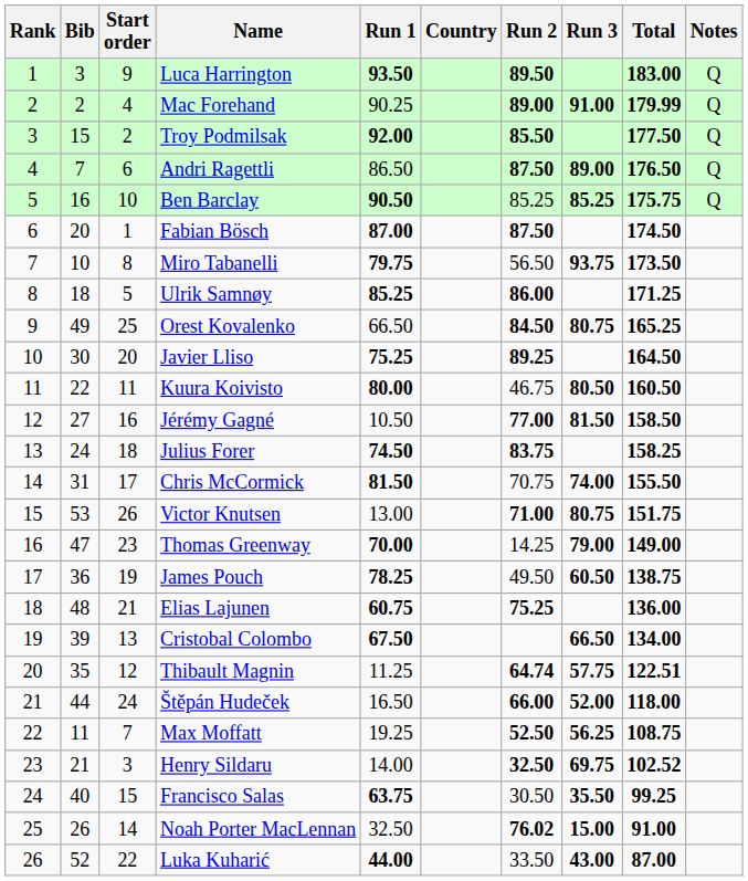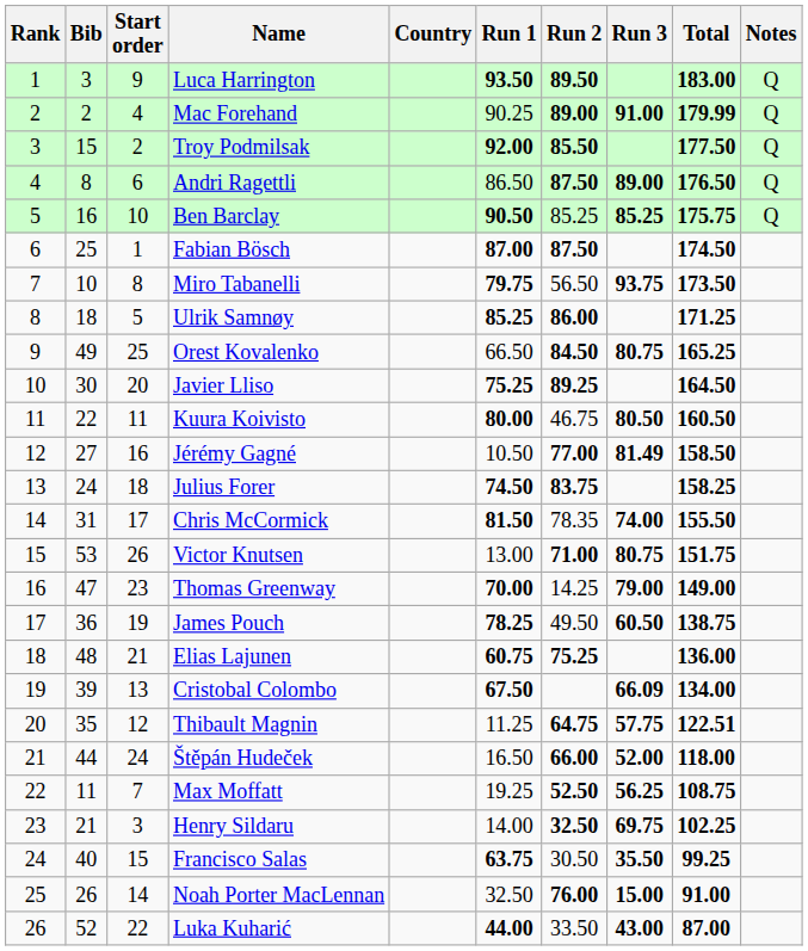columns swapped: Country <-> Run 1
Andri Ragettli | Bib: 7 -> 8
Fabian Bösch | Bib: 20 -> 25
Jérémy Gagné | Run 3: 81.50 -> 81.49
Chris McCormick | Run 2: 70.75 -> 78.35
Cristobal Colombo | Run 3: 66.50 -> 66.09
Thibault Magnin | Run 2: 64.74 -> 64.75
Henry Sildaru | Total: 102.52 -> 102.25
Noah Porter MacLennan | Run 2: 76.02 -> 76.00
